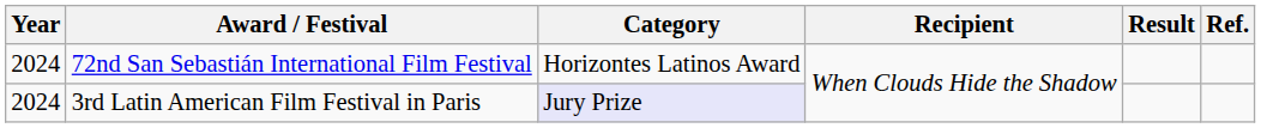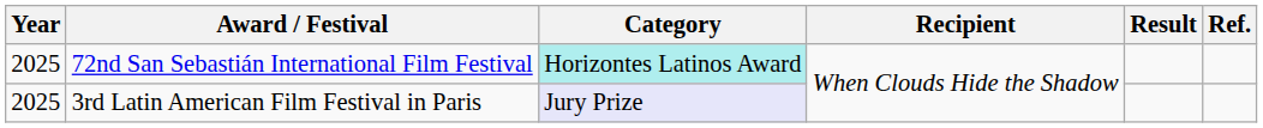72nd San Sebastián International Film Festival | Year: 2024 -> 2025
72nd San Sebastián International Film Festival | Category: no background -> paleturquoise background
3rd Latin American Film Festival in Paris | Year: 2024 -> 2025
